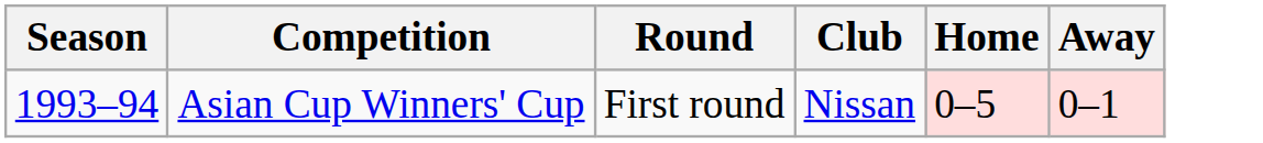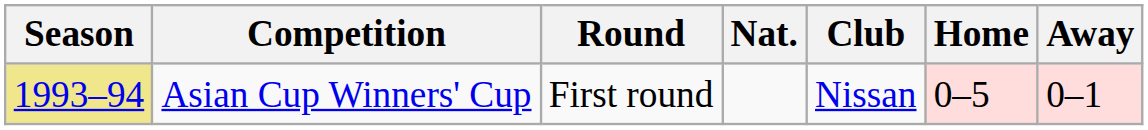+ column: Nat.
Asian Cup Winners' Cup | Season: no background -> khaki background
